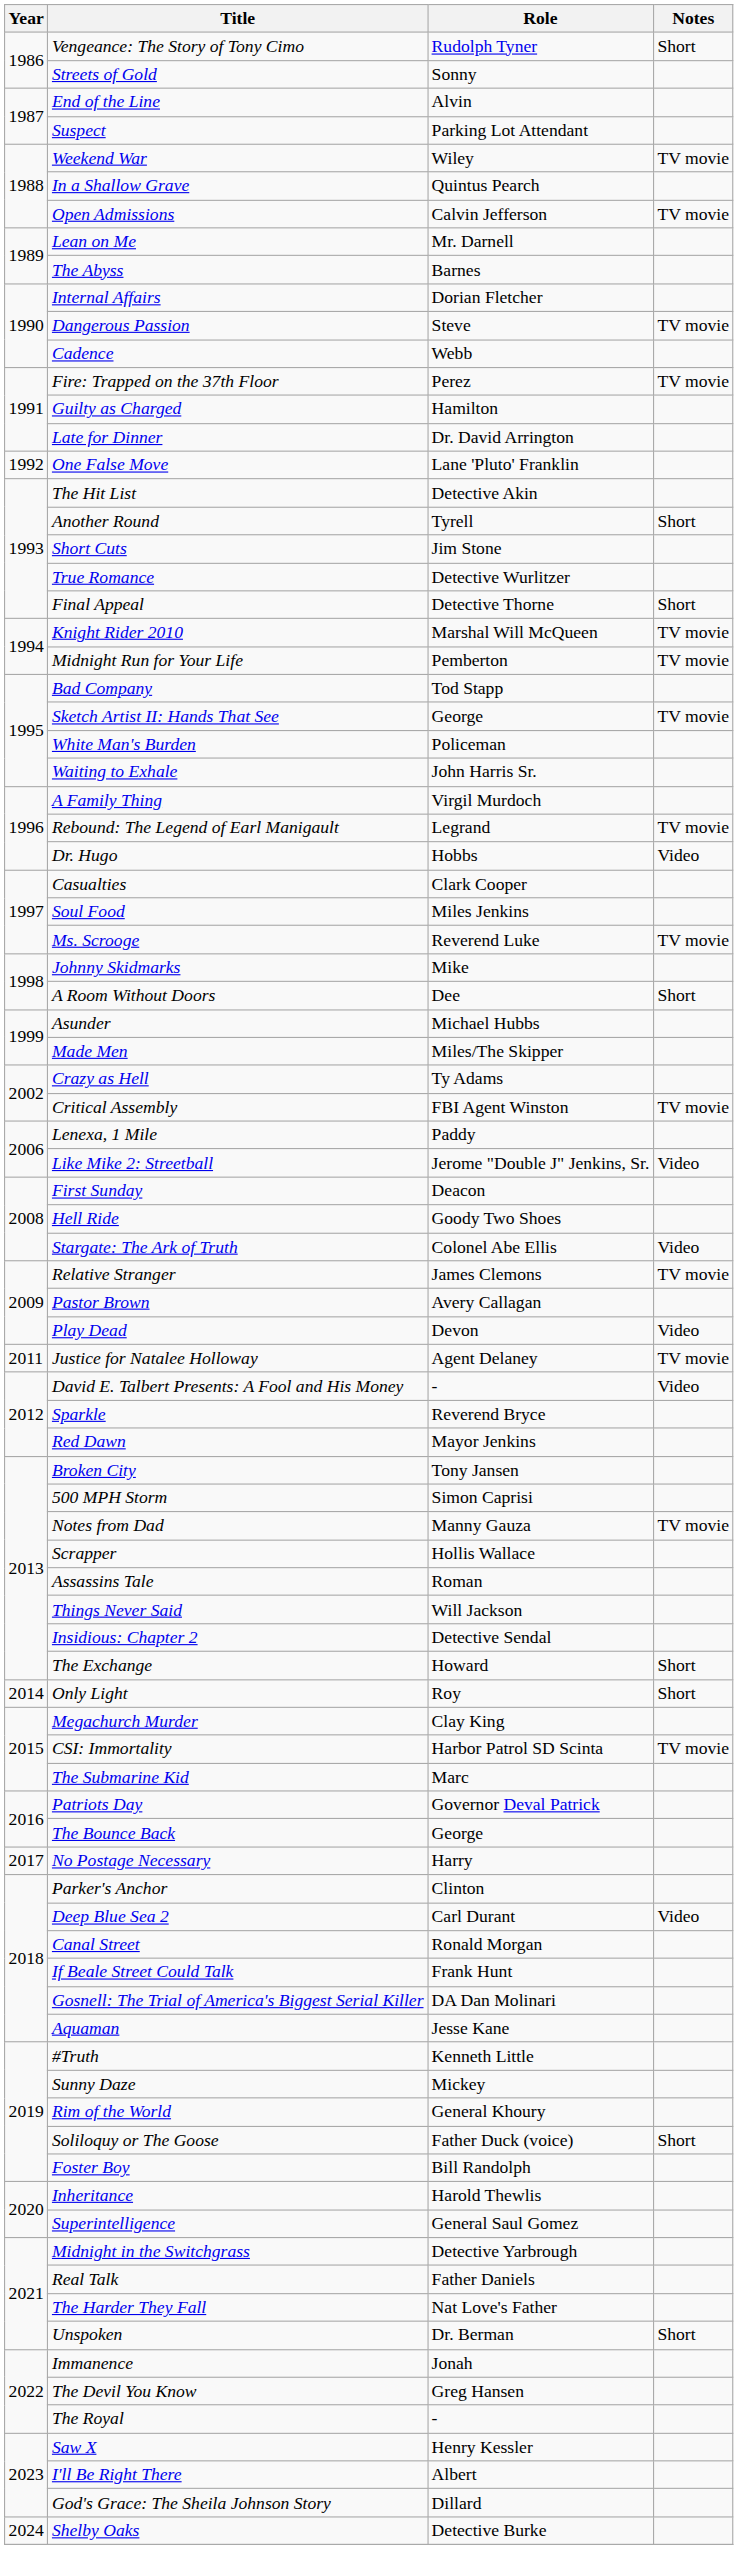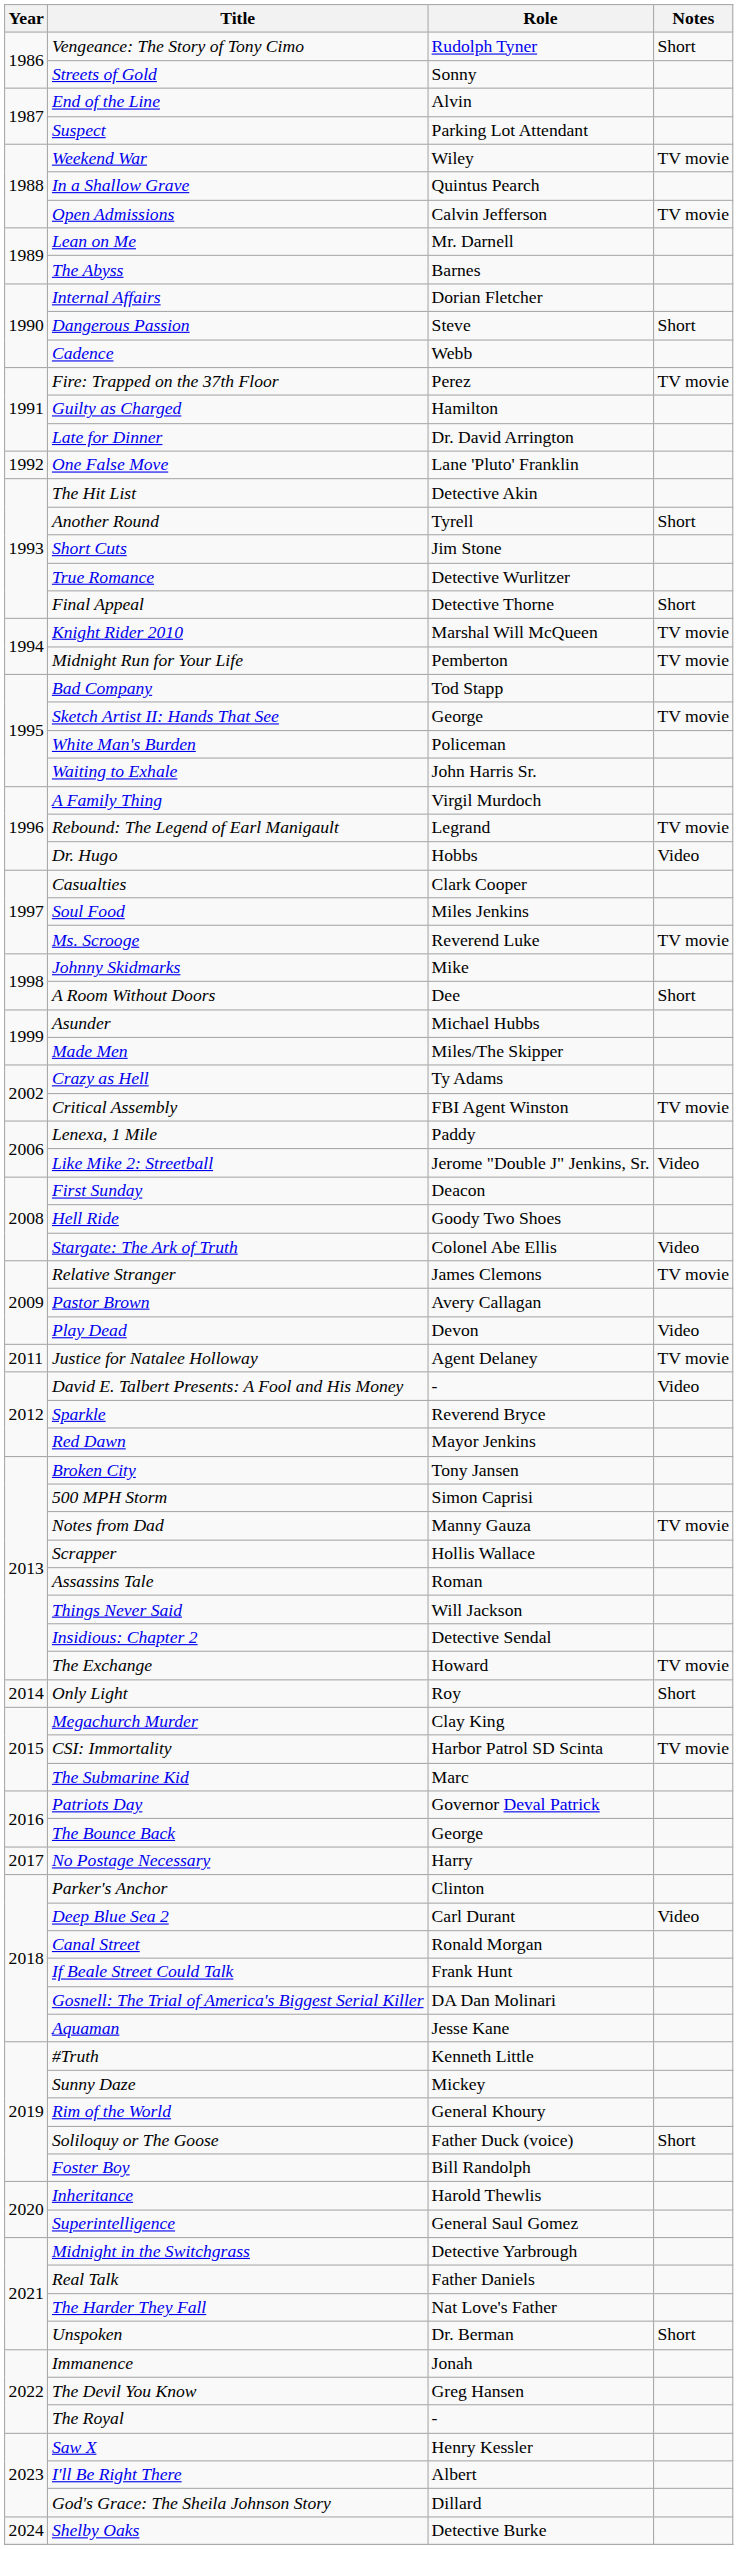Dangerous Passion | Notes: TV movie -> Short
The Exchange | Notes: Short -> TV movie
